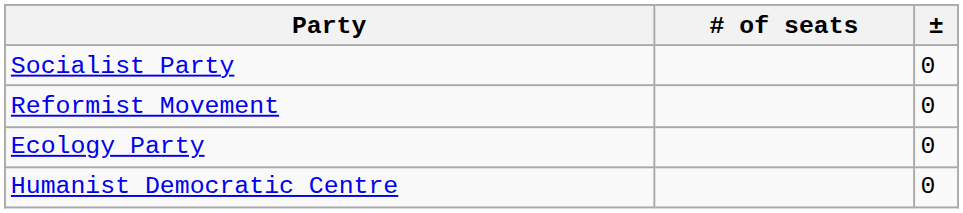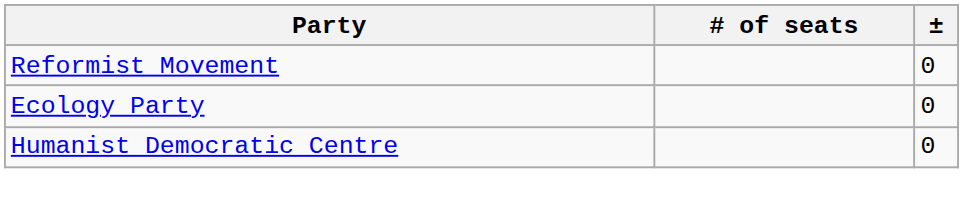- row: Socialist Party | 0
